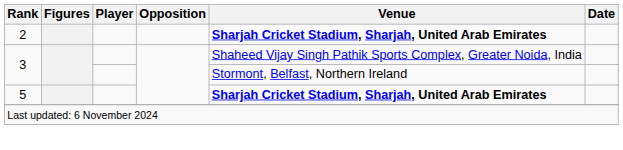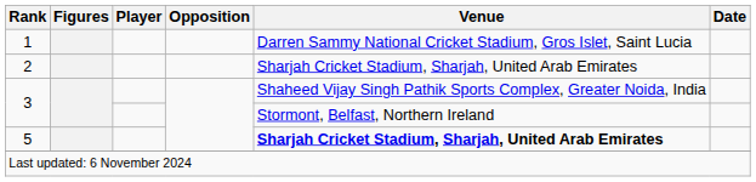+ row: 1 | Darren Sammy National Cricket Stadium, Gros Islet, Saint Lucia
2 | Venue: bold -> normal
